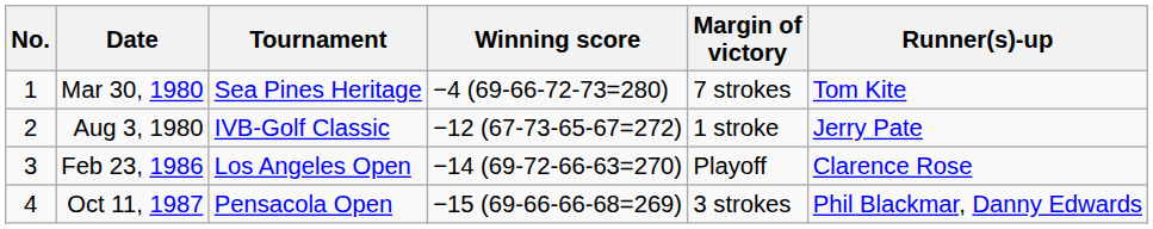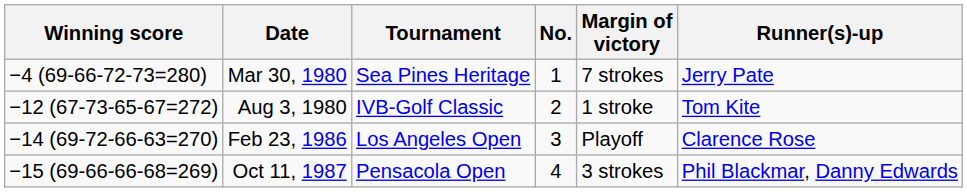columns swapped: No. <-> Winning score
Mar 30, 1980 | Runner(s)-up: Tom Kite -> Jerry Pate
Aug 3, 1980 | Runner(s)-up: Jerry Pate -> Tom Kite
